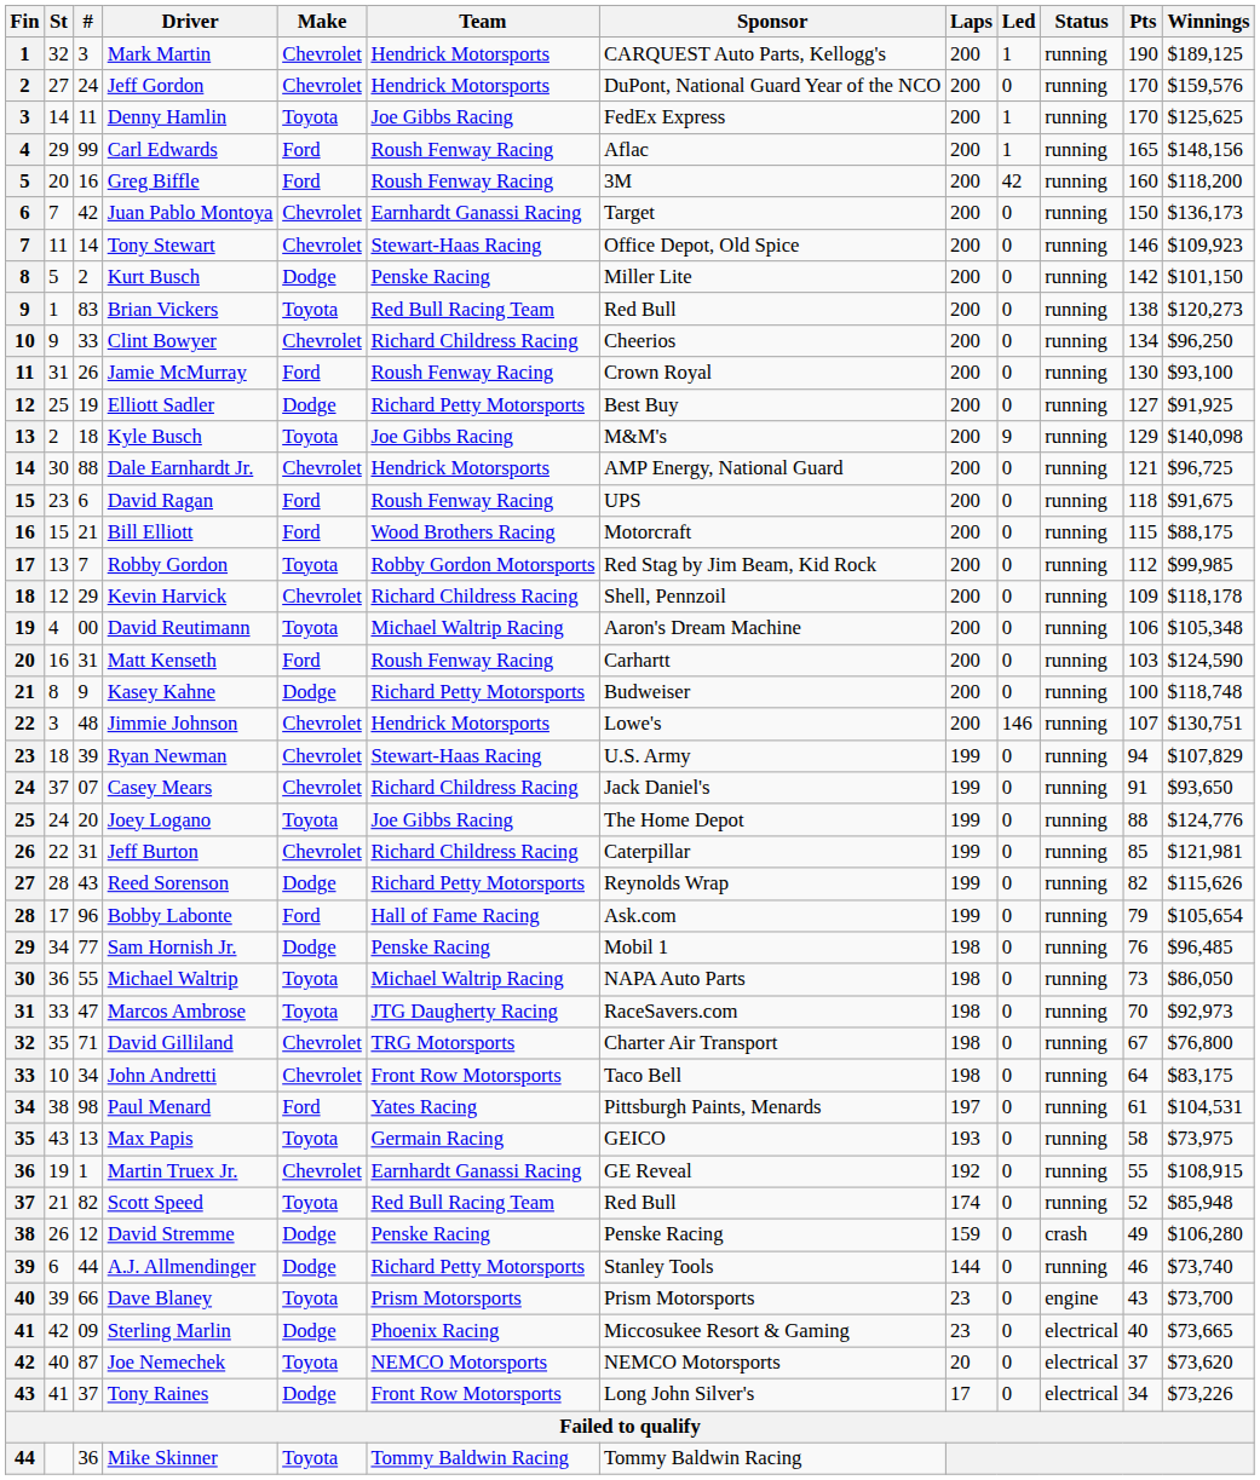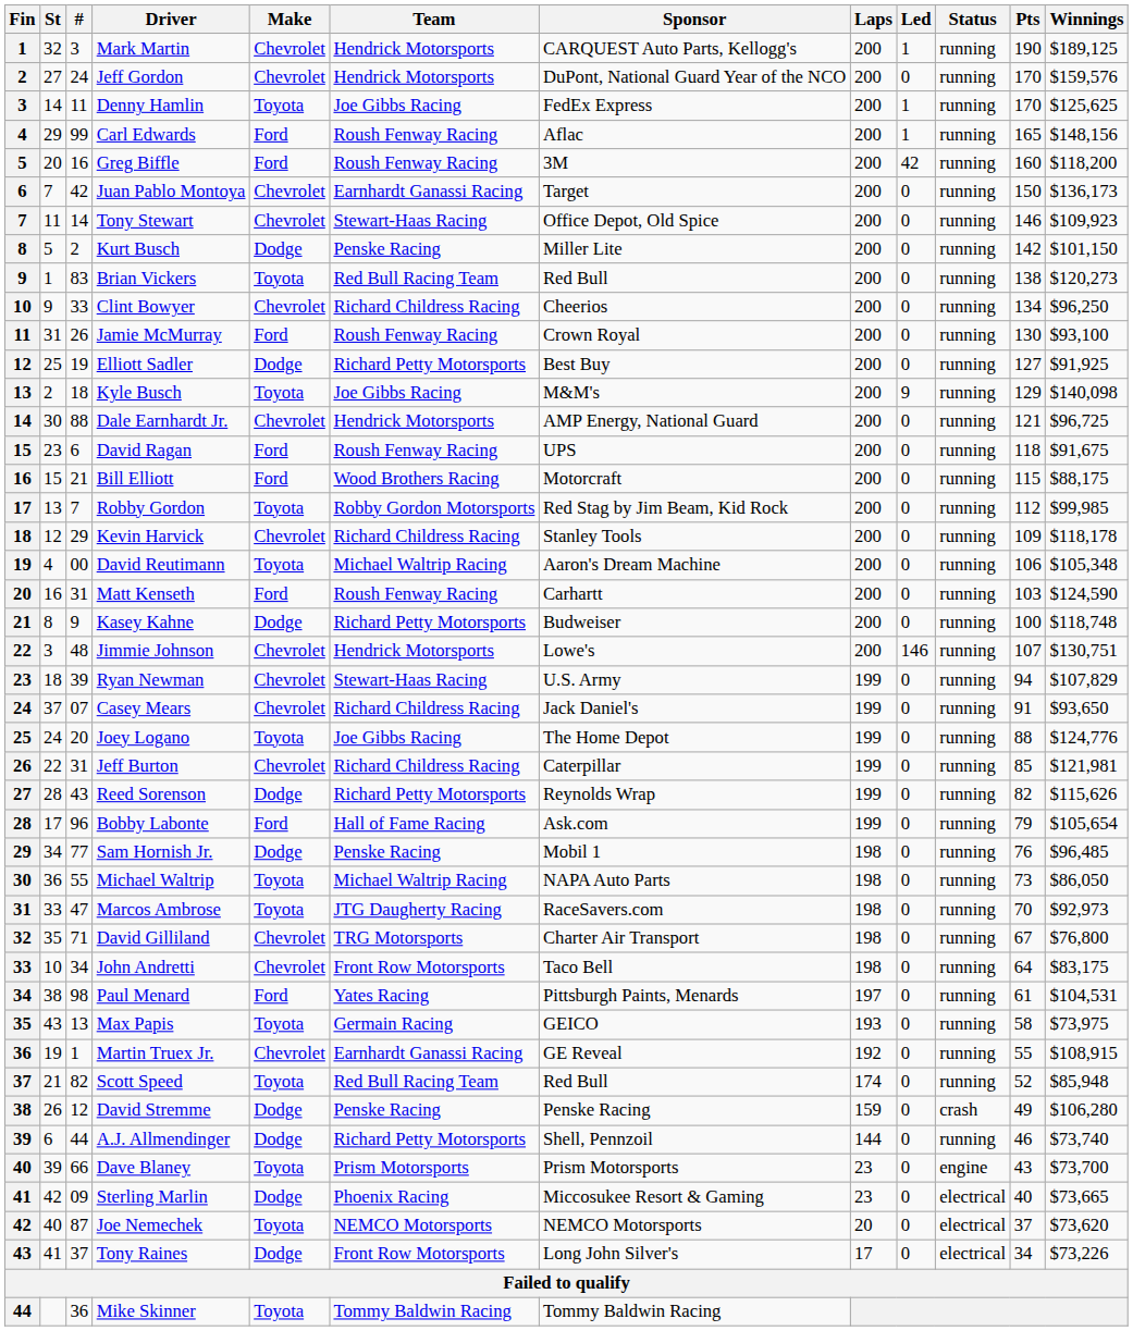Kevin Harvick | Sponsor: Shell, Pennzoil -> Stanley Tools
A.J. Allmendinger | Sponsor: Stanley Tools -> Shell, Pennzoil
